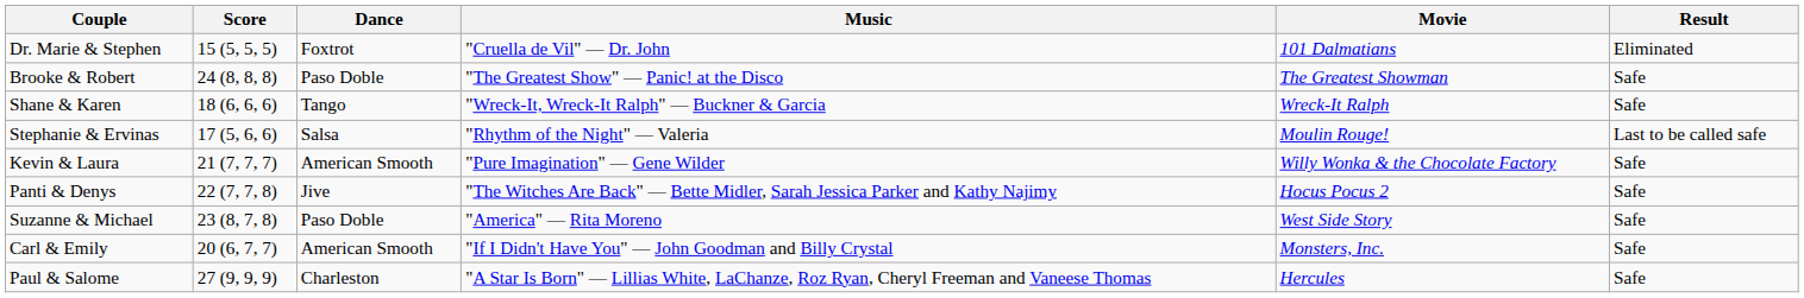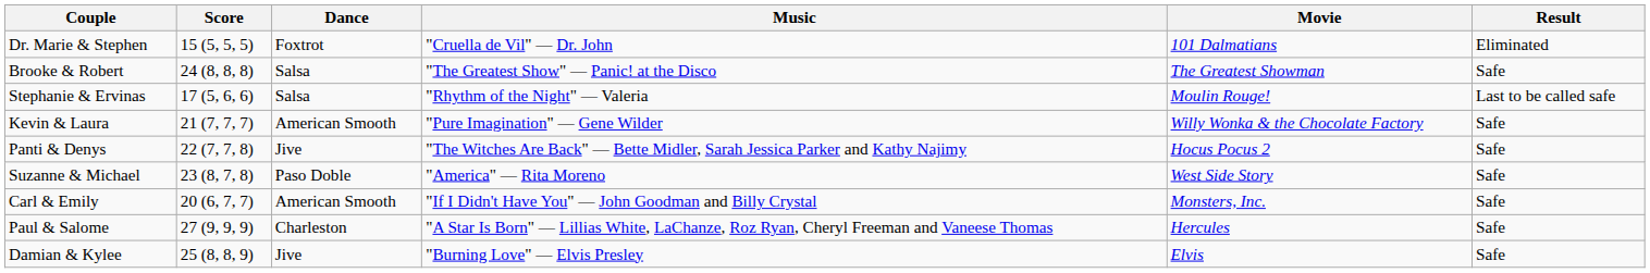Brooke & Robert | Dance: Paso Doble -> Salsa
- row: Shane & Karen | 18 (6, 6, 6) | Tango | "Wreck-It, Wreck-It Ralph" — Buckner & Garcia | Wreck-It Ralph | Safe
+ row: Damian & Kylee | 25 (8, 8, 9) | Jive | "Burning Love" — Elvis Presley | Elvis | Safe
